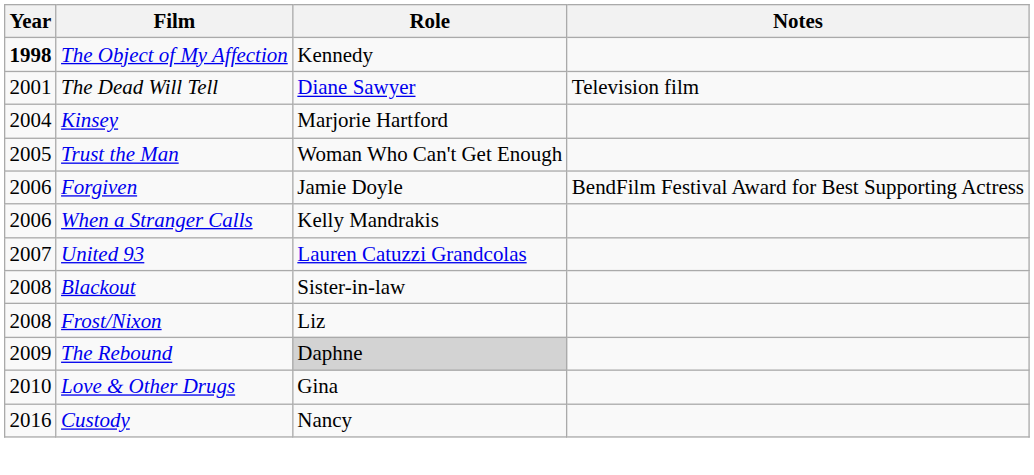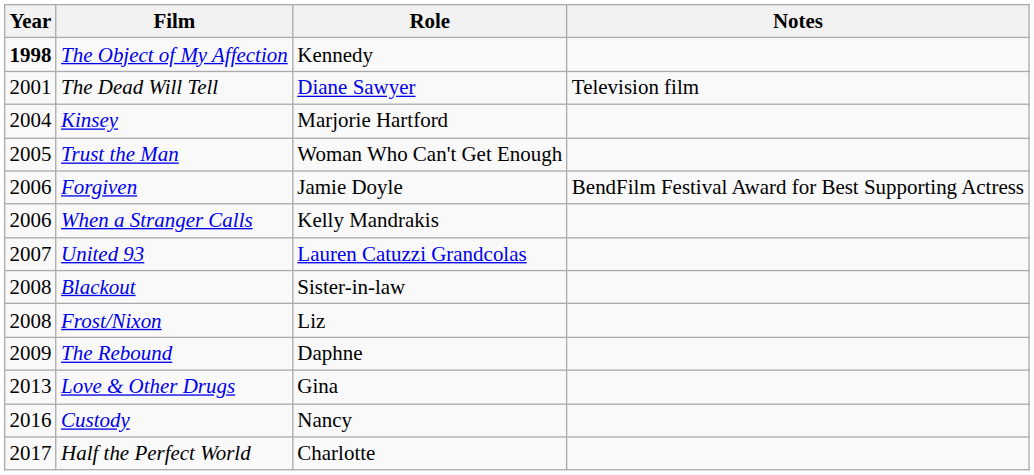The Rebound | Role: lightgrey background -> no background
Love & Other Drugs | Year: 2010 -> 2013
+ row: 2017 | Half the Perfect World | Charlotte
